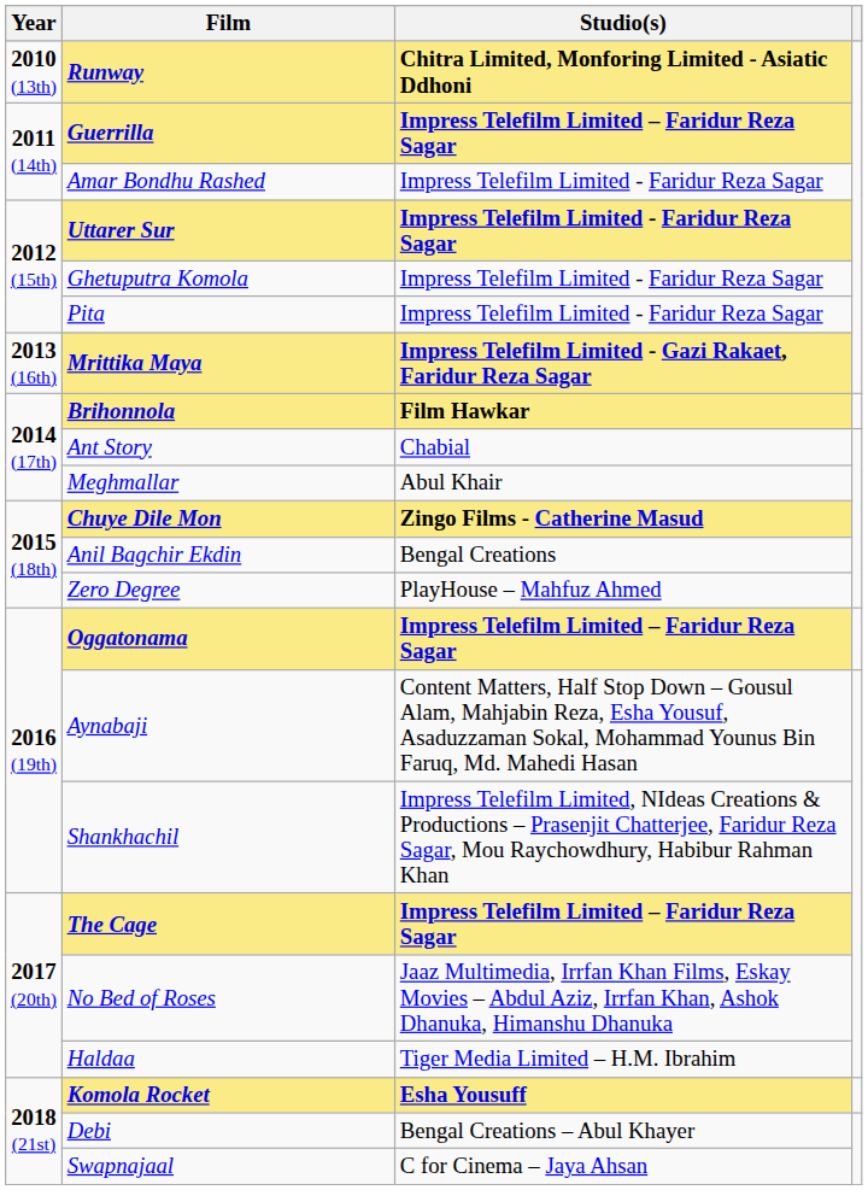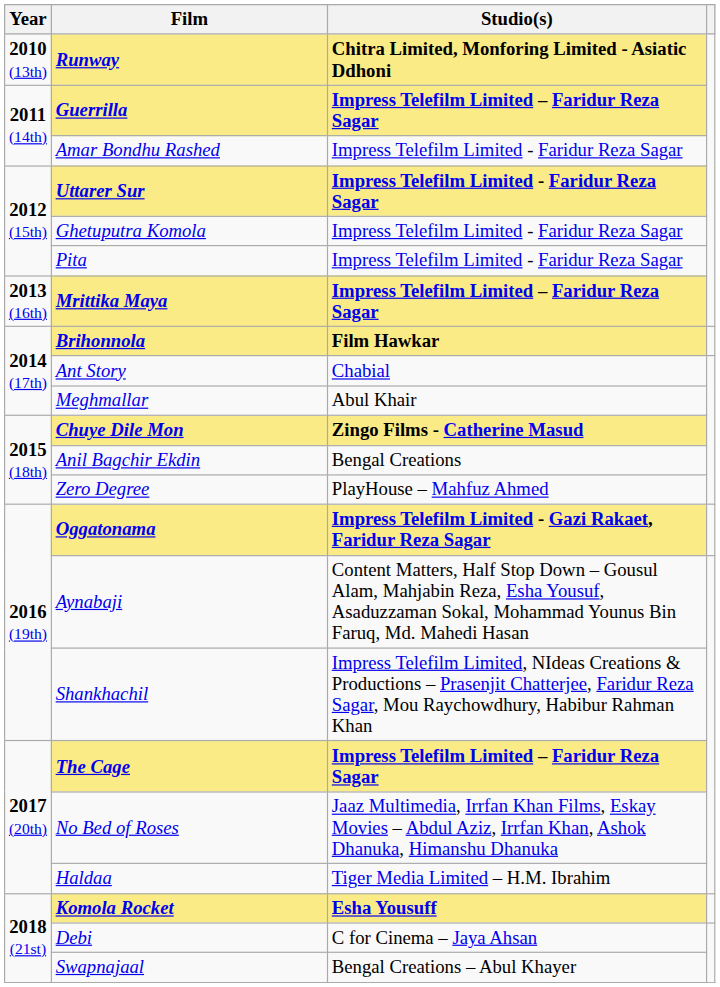Mrittika Maya | Studio(s): Impress Telefilm Limited - Gazi Rakaet, Faridur Reza Sagar -> Impress Telefilm Limited – Faridur Reza Sagar
Oggatonama | Studio(s): Impress Telefilm Limited – Faridur Reza Sagar -> Impress Telefilm Limited - Gazi Rakaet, Faridur Reza Sagar
Debi | Studio(s): Bengal Creations – Abul Khayer -> C for Cinema – Jaya Ahsan
Swapnajaal | Studio(s): C for Cinema – Jaya Ahsan -> Bengal Creations – Abul Khayer
